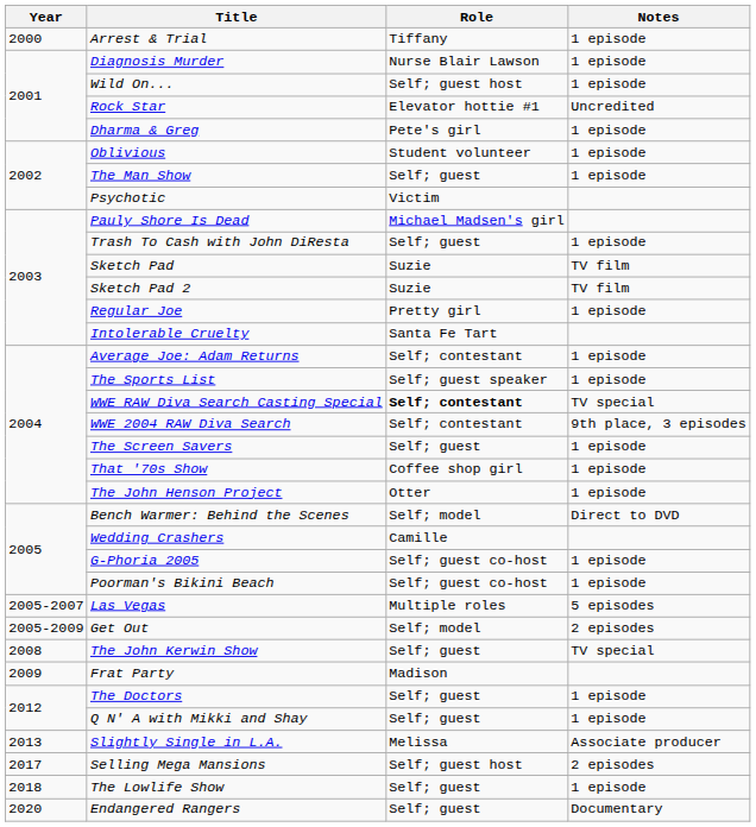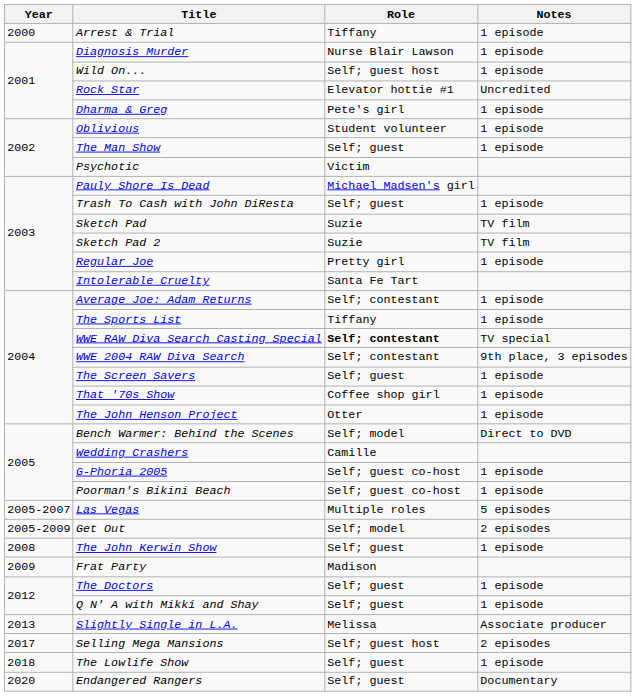The Sports List | Role: Self; guest speaker -> Tiffany
The John Kerwin Show | Notes: TV special -> 1 episode
